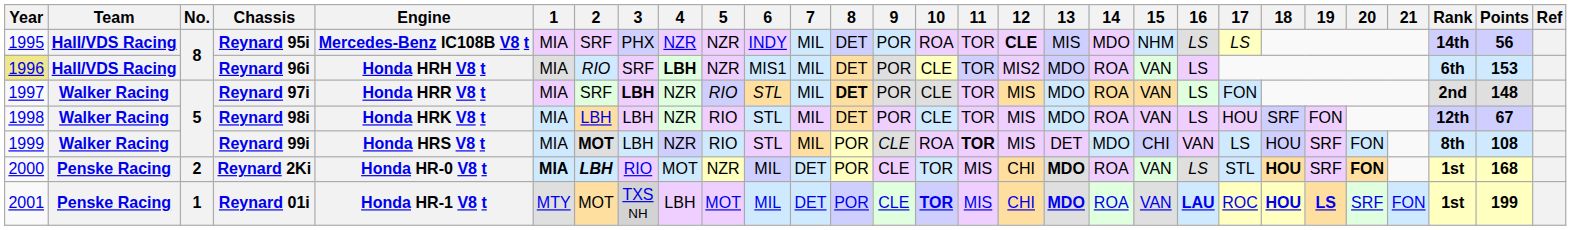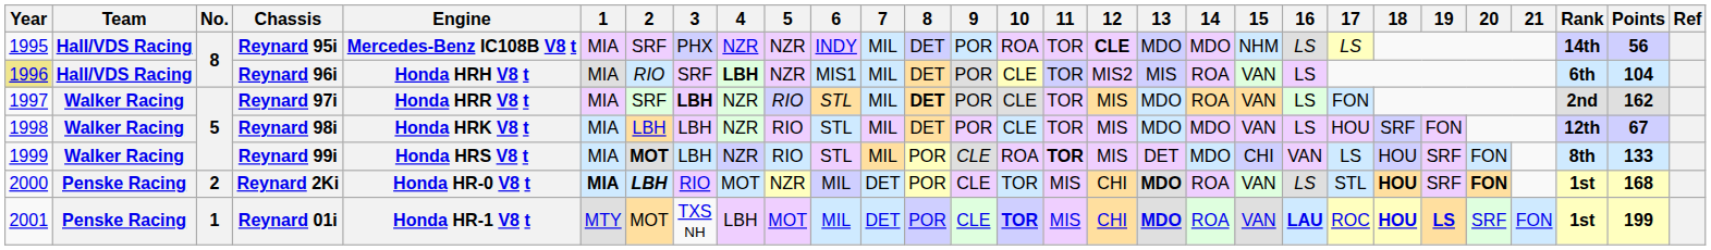Reynard 95i | 13: MIS -> MDO
Reynard 96i | 13: MDO -> MIS
Reynard 96i | Points: 153 -> 104
Reynard 97i | Points: 148 -> 162
Reynard 98i | 14: ROA -> MDO
Reynard 99i | Points: 108 -> 133
Reynard 01i | 3: lightgrey background -> no background
